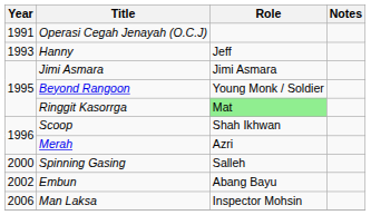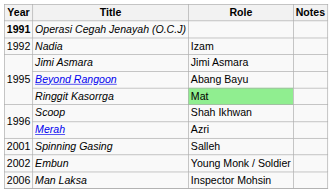Operasi Cegah Jenayah (O.C.J) | Year: normal -> bold
+ row: 1992 | Nadia | Izam
- row: 1993 | Hanny | Jeff
Beyond Rangoon | Role: Young Monk / Soldier -> Abang Bayu
Spinning Gasing | Year: 2000 -> 2001
Embun | Role: Abang Bayu -> Young Monk / Soldier
